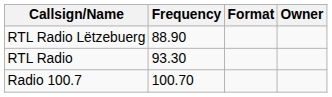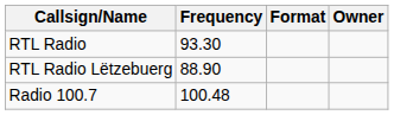rows swapped: RTL Radio Lëtzebuerg <-> RTL Radio
Radio 100.7 | Frequency: 100.70 -> 100.48
